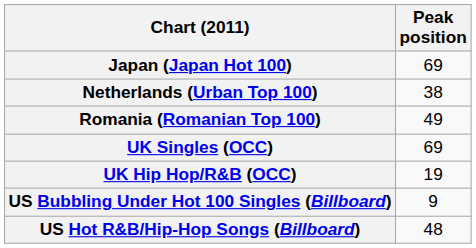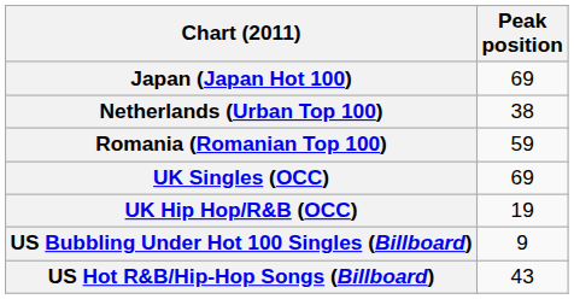Romania (Romanian Top 100) | Peak position: 49 -> 59
US Hot R&B/Hip-Hop Songs (Billboard) | Peak position: 48 -> 43
